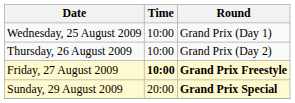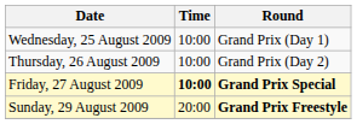Friday, 27 August 2009 | Round: Grand Prix Freestyle -> Grand Prix Special
Sunday, 29 August 2009 | Round: Grand Prix Special -> Grand Prix Freestyle
